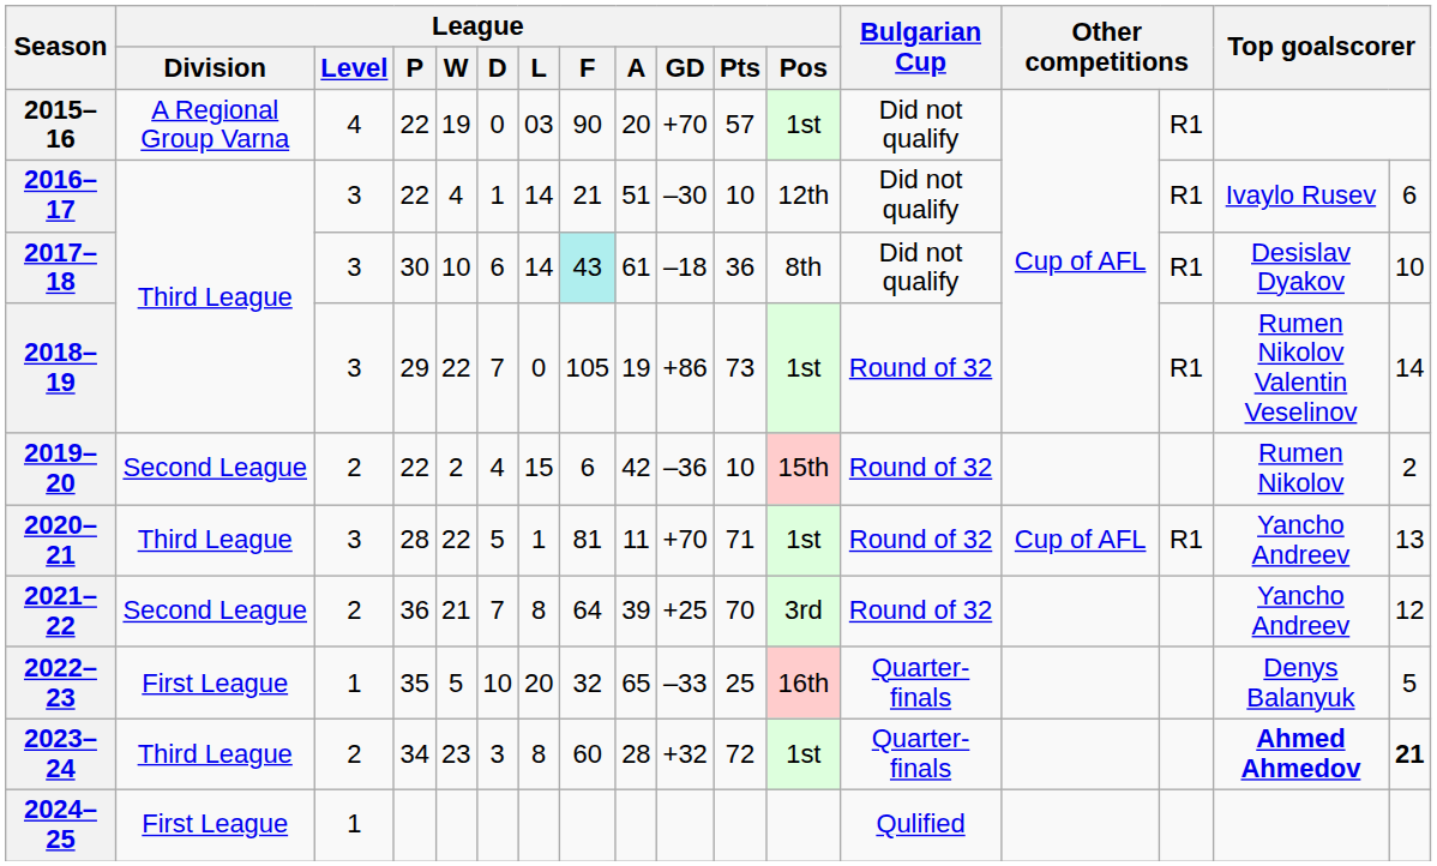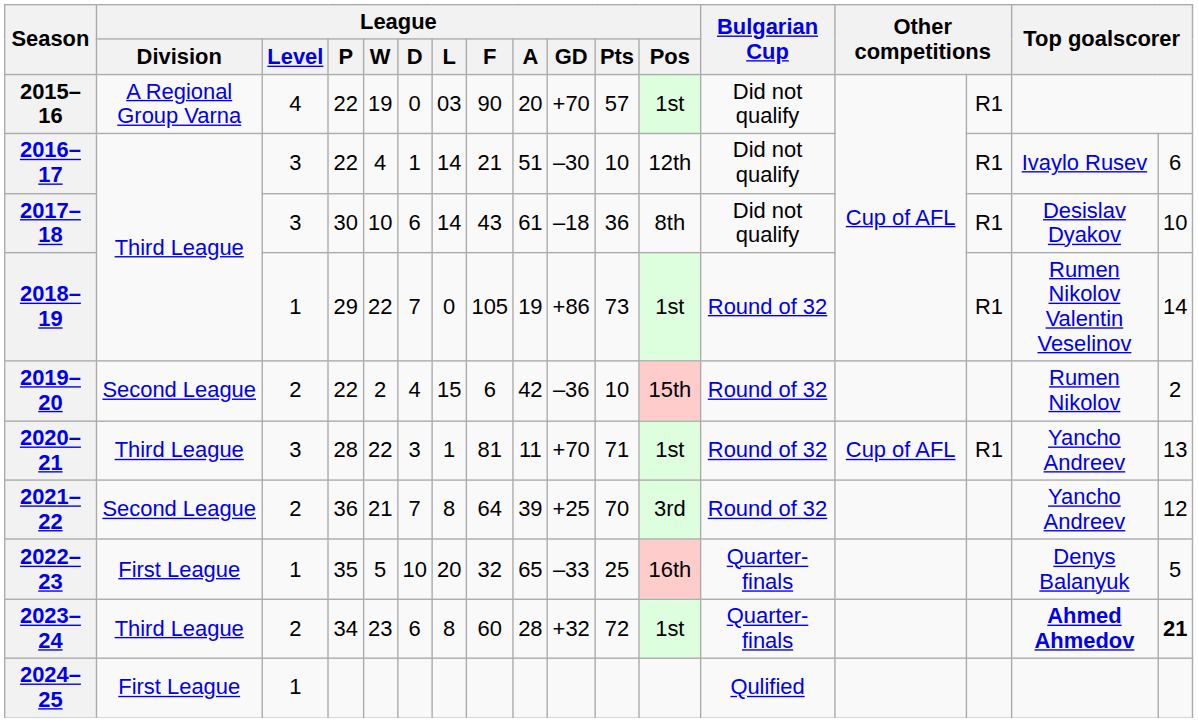2017–18 | League / F: paleturquoise background -> no background
2018–19 | League / Level: 3 -> 1
2020–21 | League / D: 5 -> 3
2023–24 | League / D: 3 -> 6
